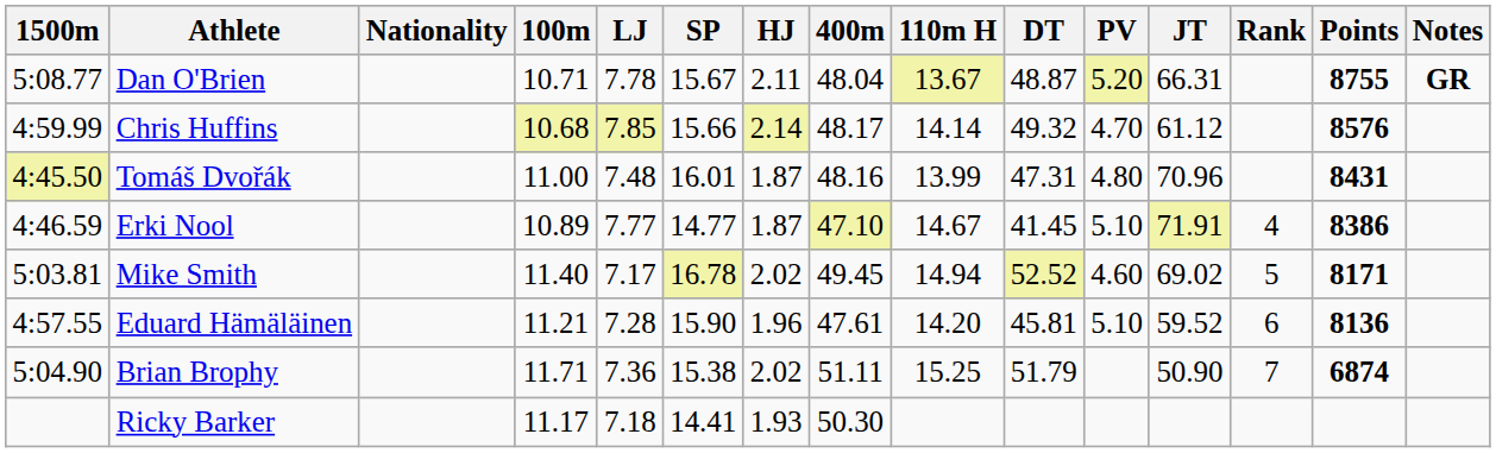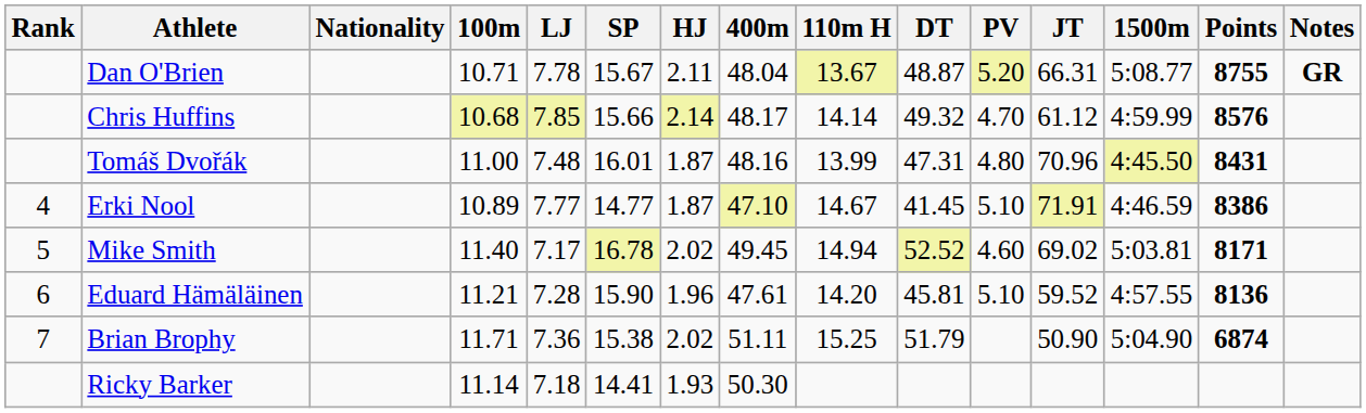columns swapped: Rank <-> 1500m
Ricky Barker | 100m: 11.17 -> 11.14
